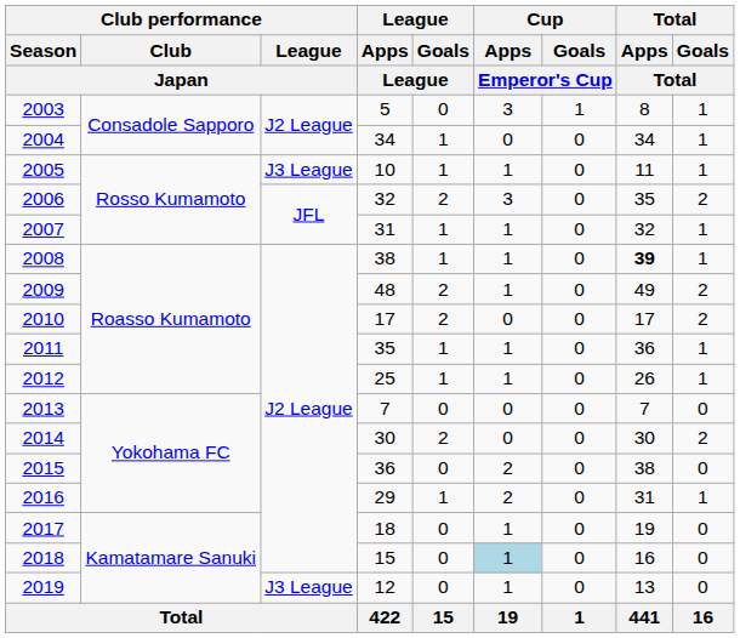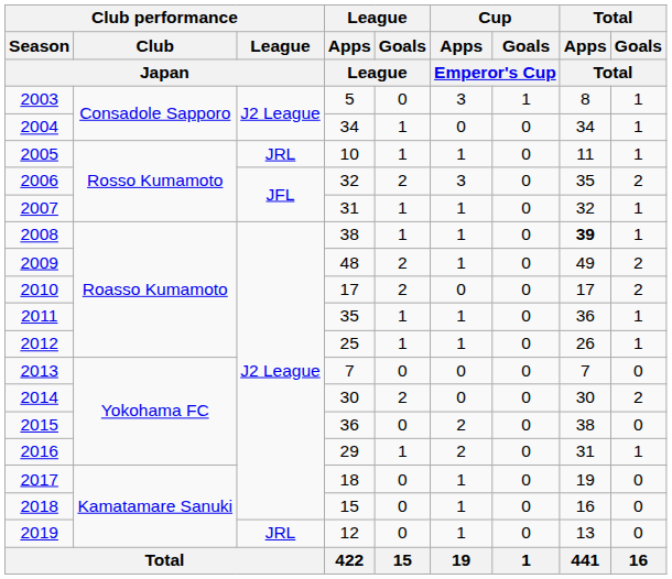2005 | Club performance / League / Japan: J3 League -> JRL
2018 | Cup / Apps / Emperor's Cup: lightblue background -> no background
2019 | Club performance / League / Japan: J3 League -> JRL
